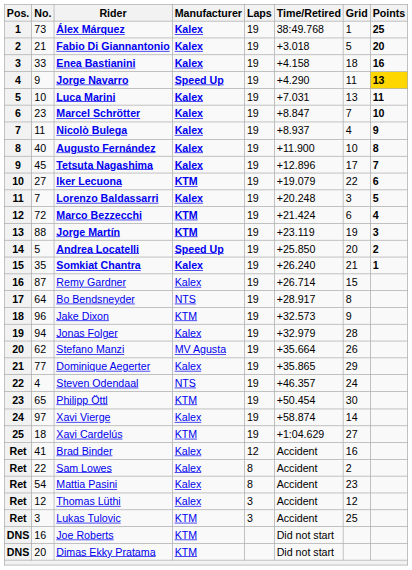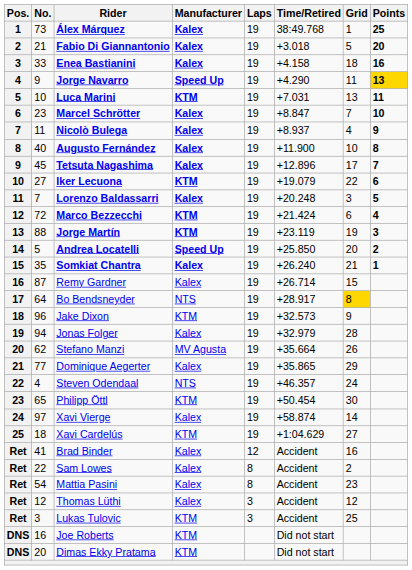Luca Marini | Manufacturer: Kalex -> KTM
Bo Bendsneyder | Grid: no background -> gold background
